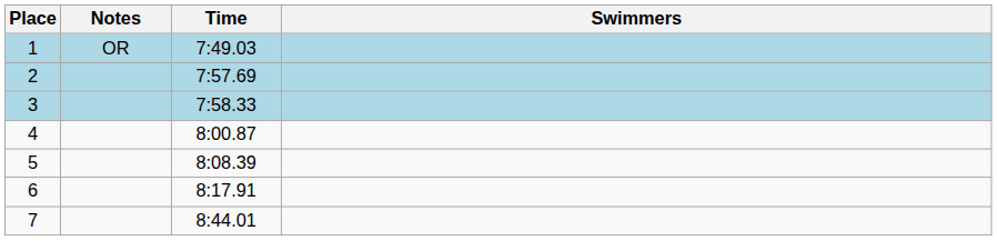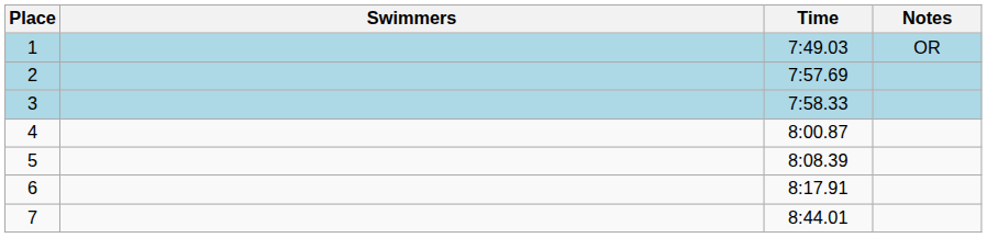columns swapped: Swimmers <-> Notes
